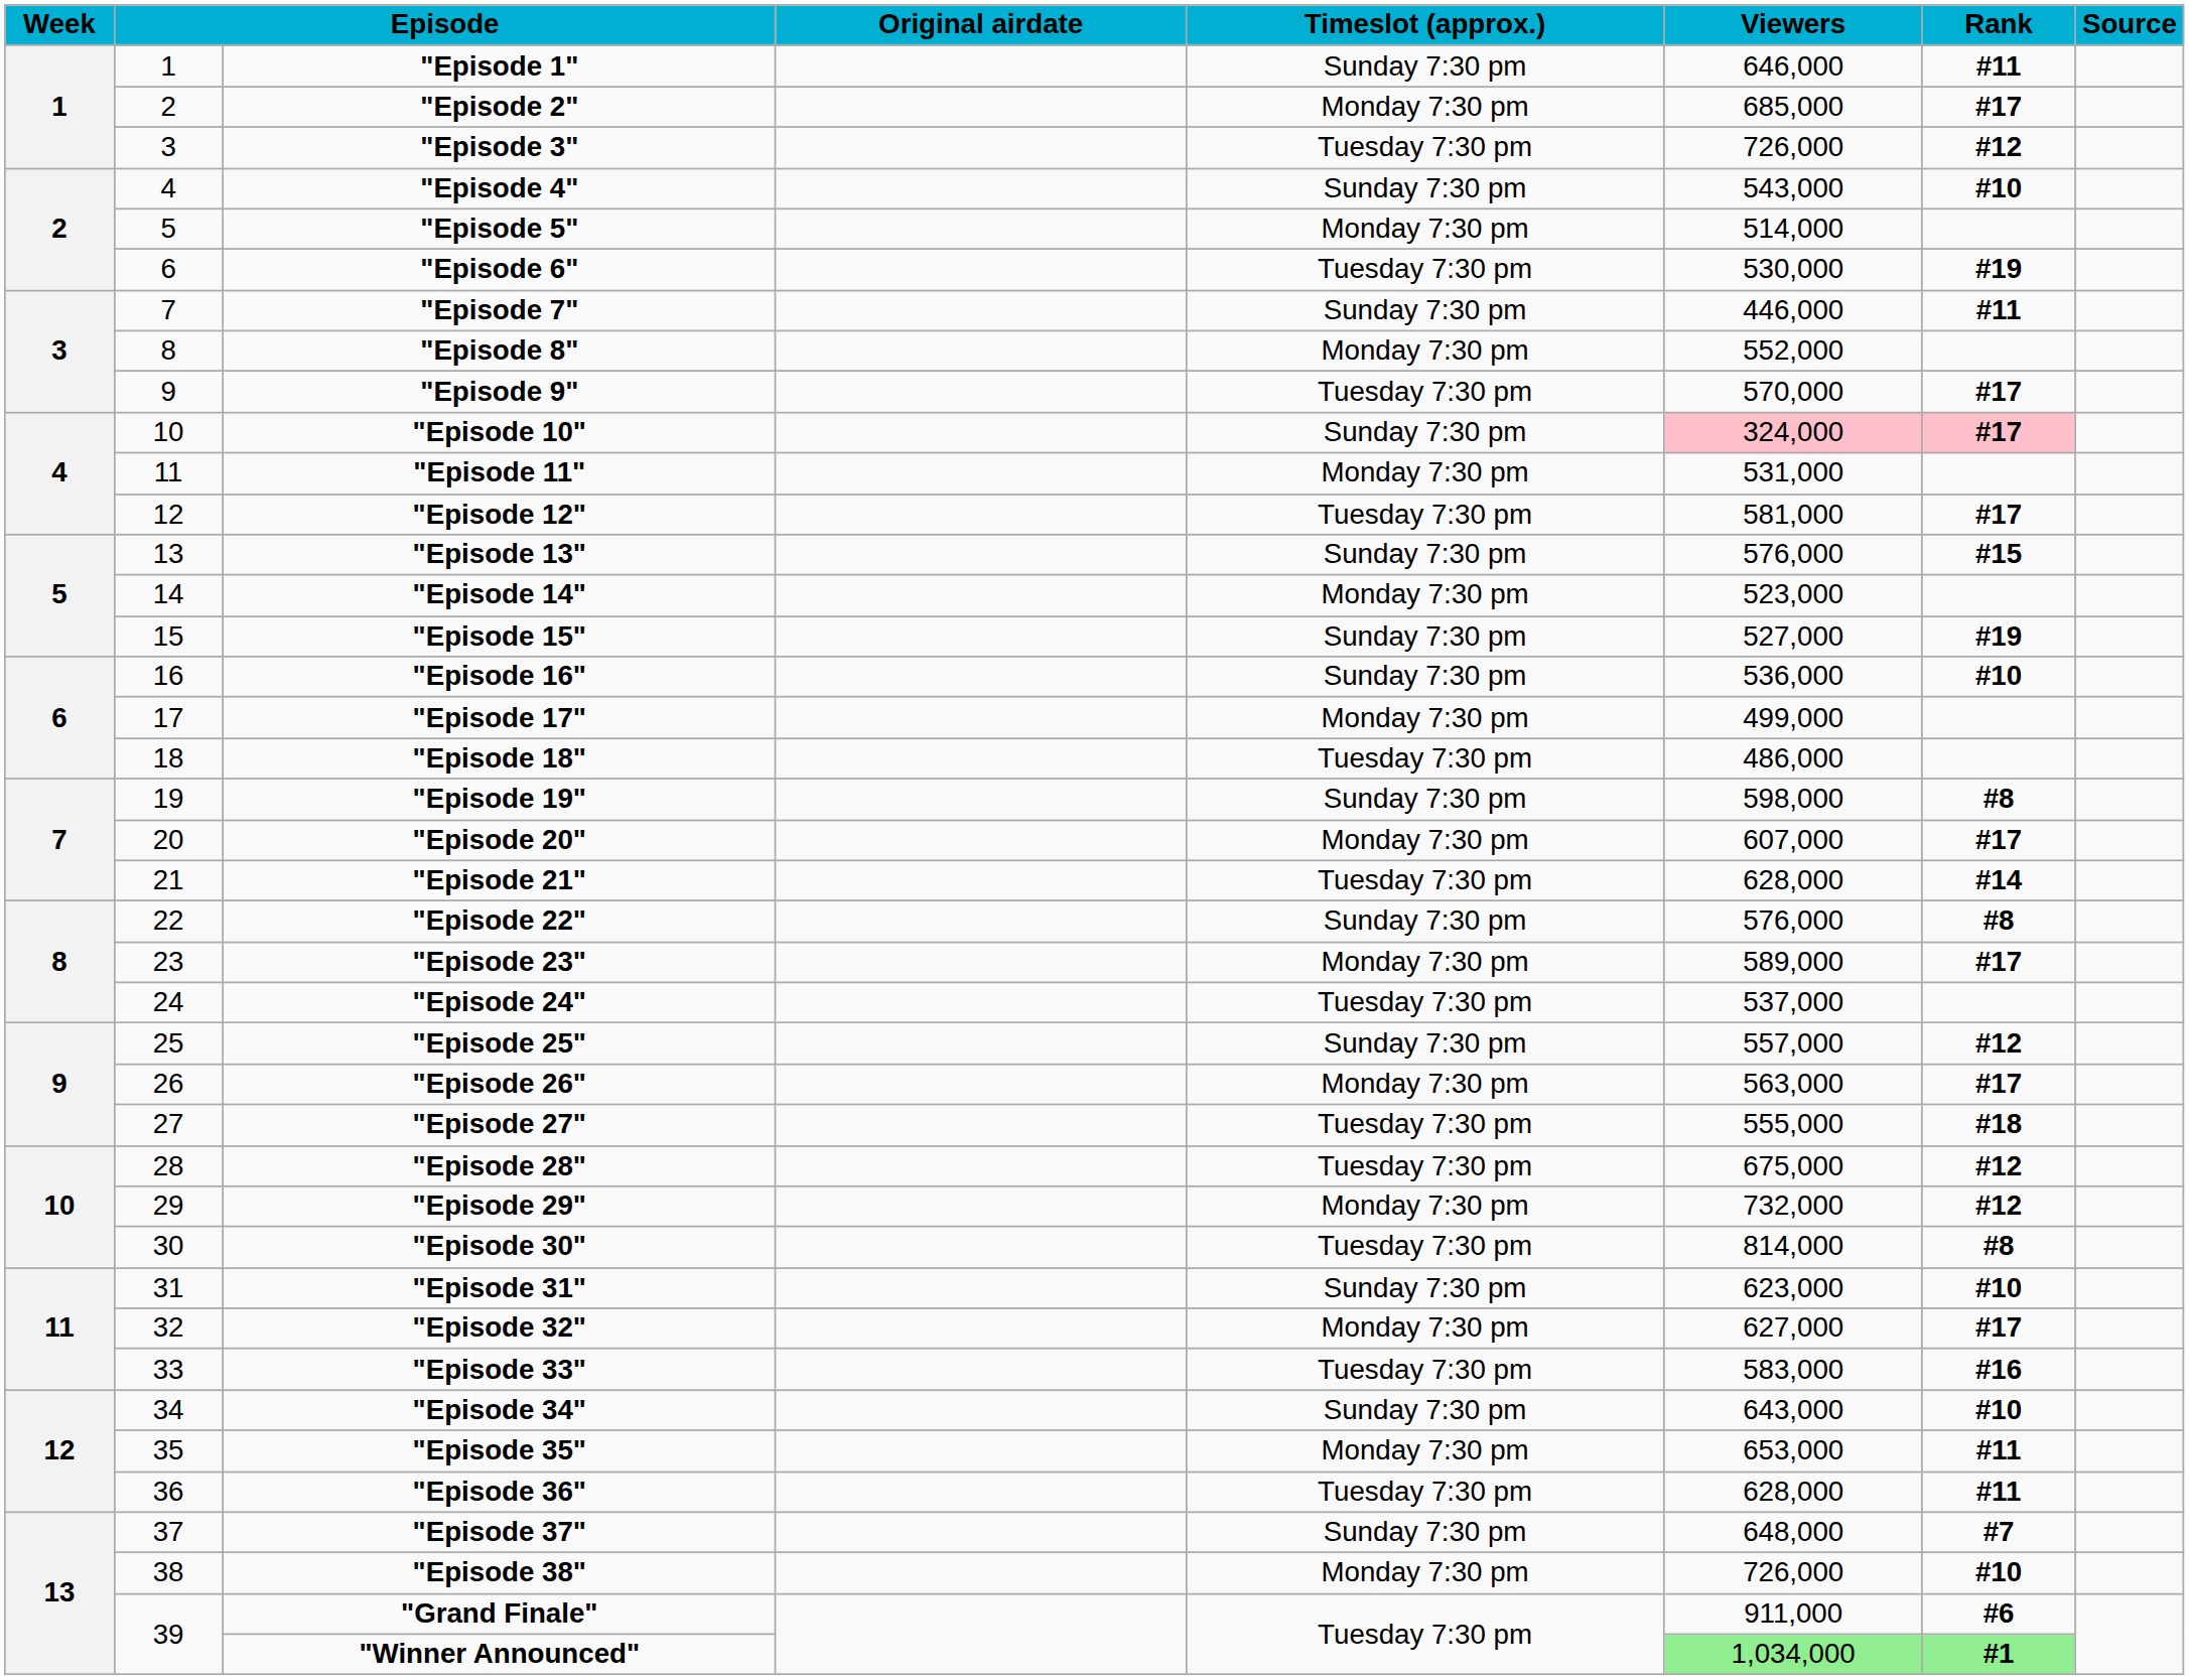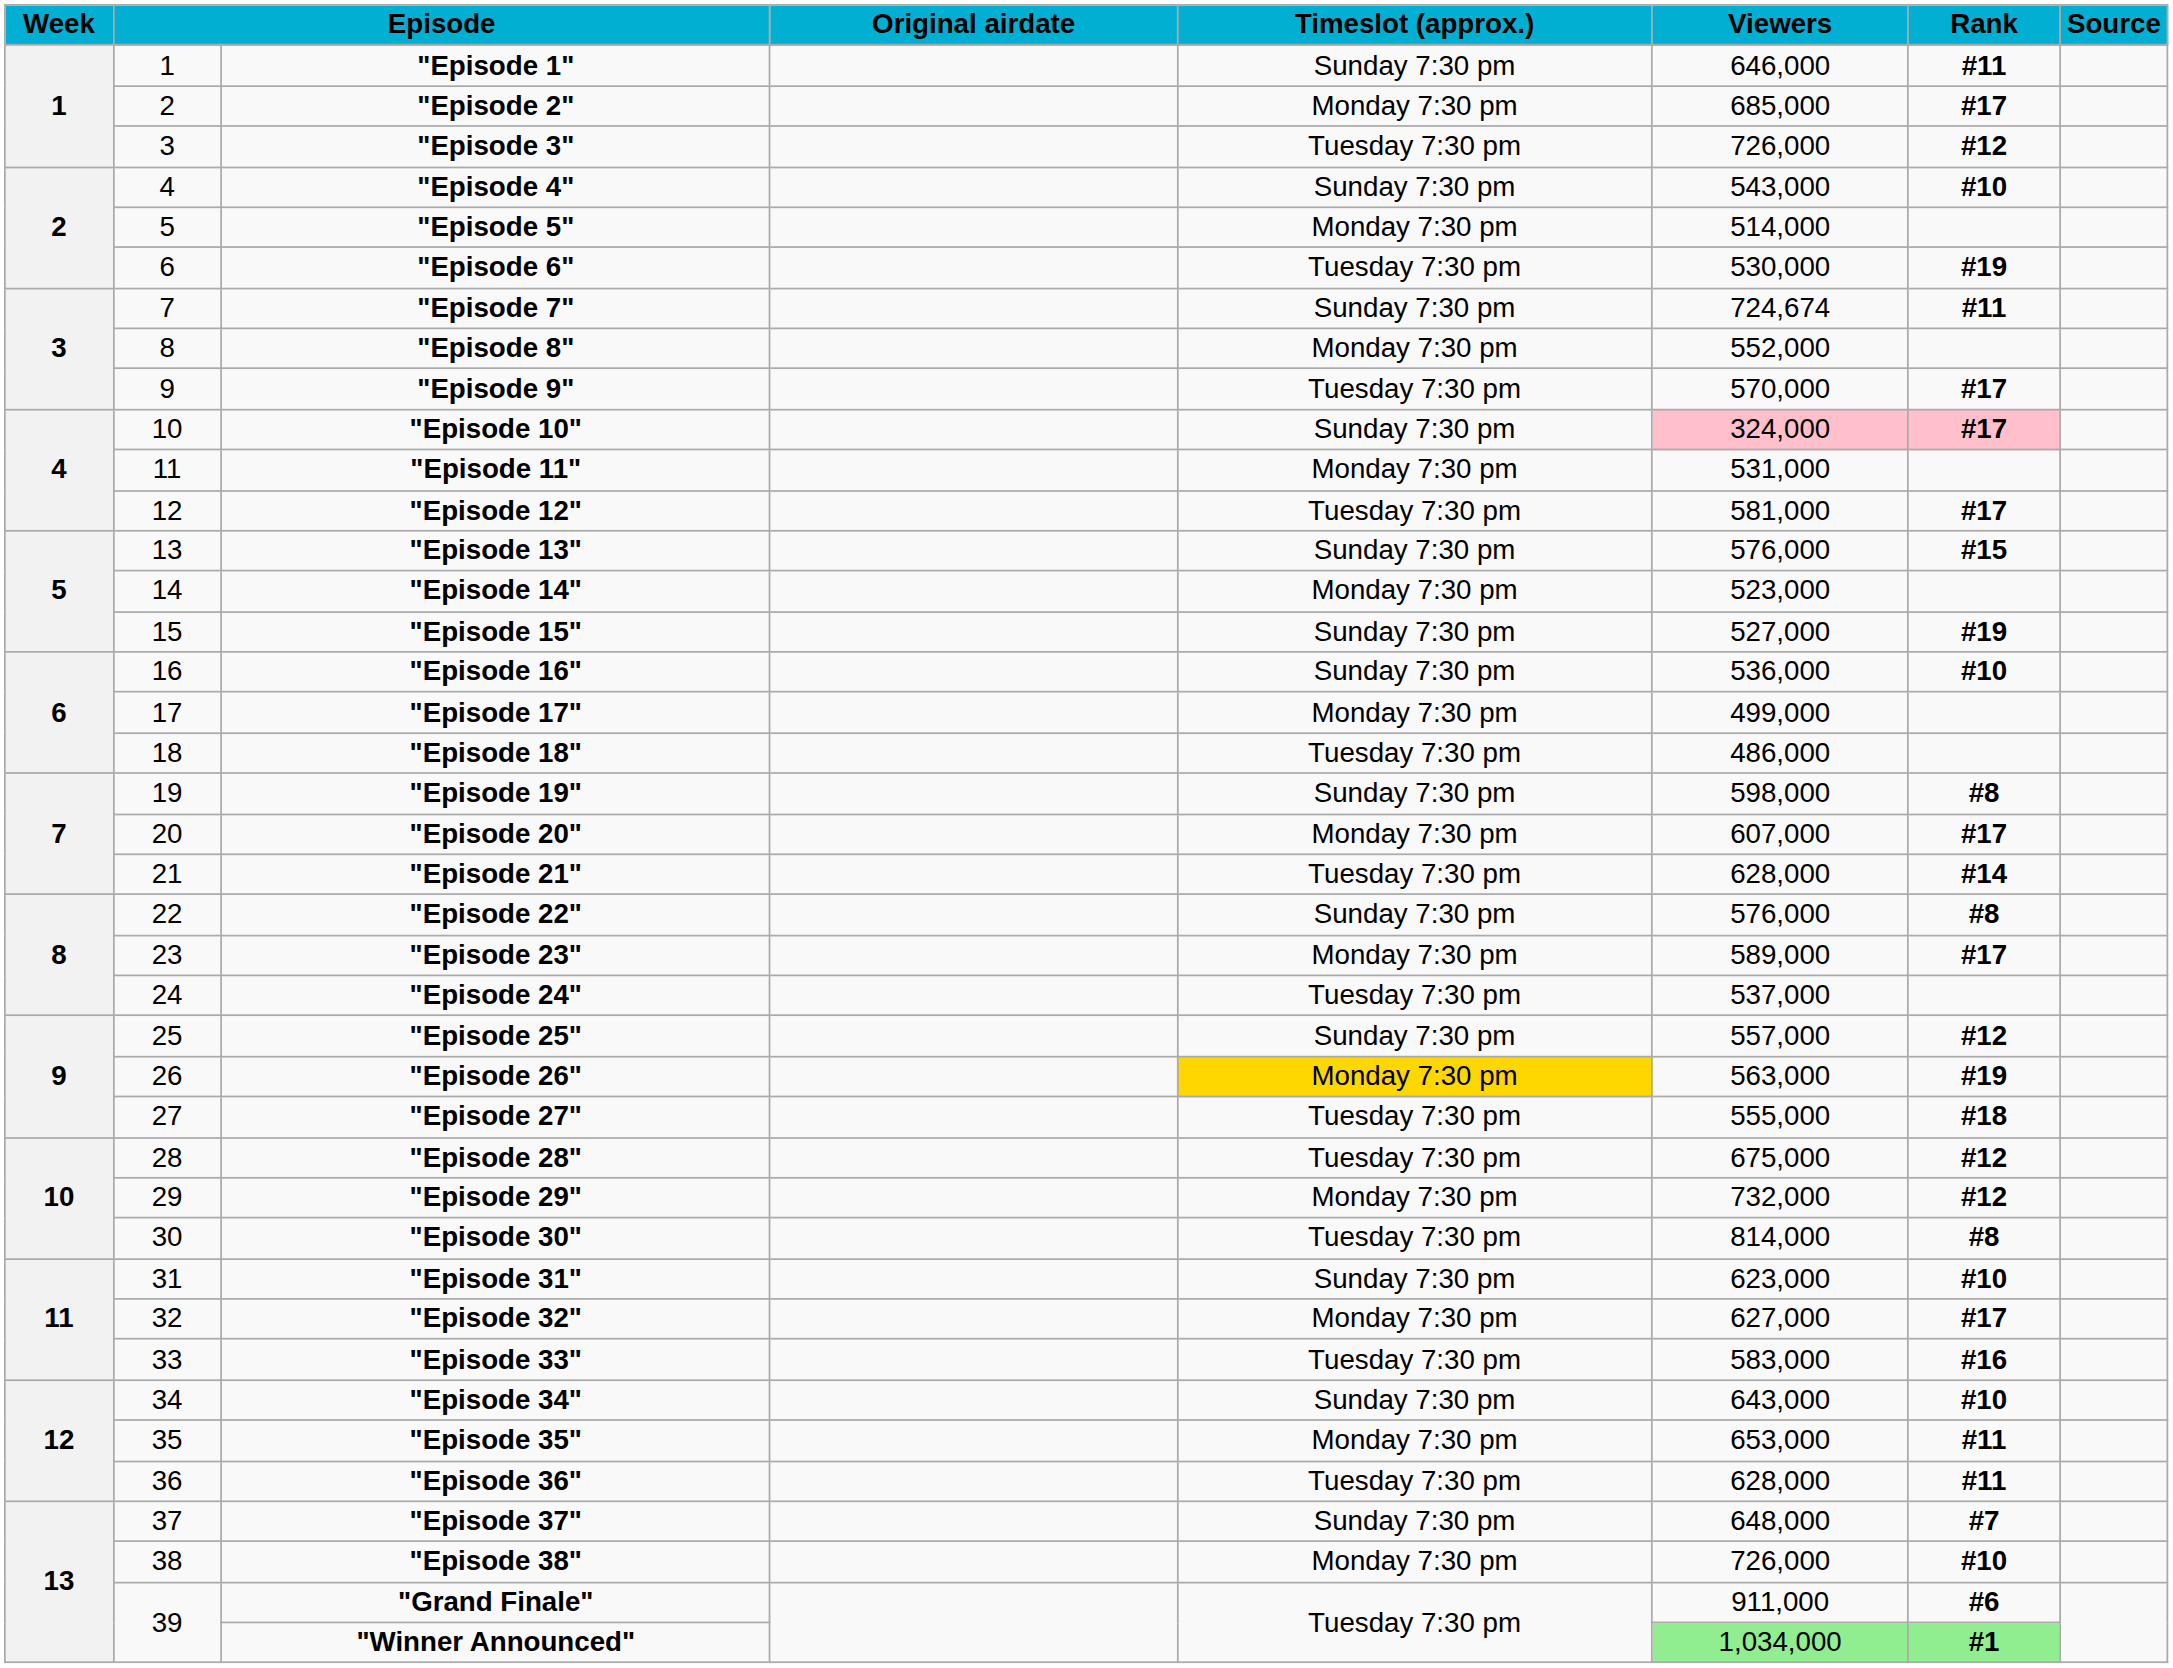"Episode 7" | Viewers: 446,000 -> 724,674
"Episode 26" | Timeslot (approx.): no background -> gold background
"Episode 26" | Rank: #17 -> #19
